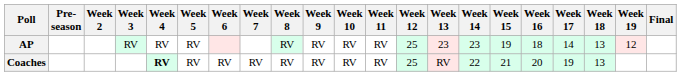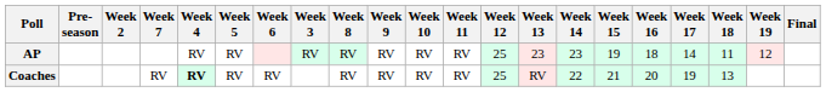columns swapped: Week 3 <-> Week 7
AP | Week 18: 13 -> 11
